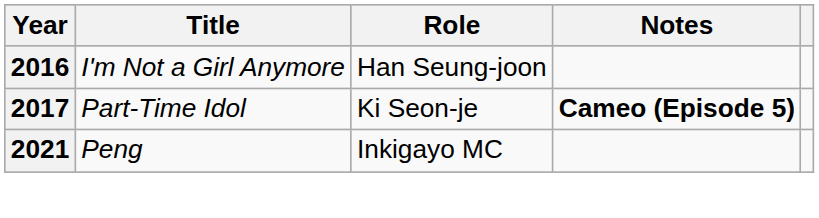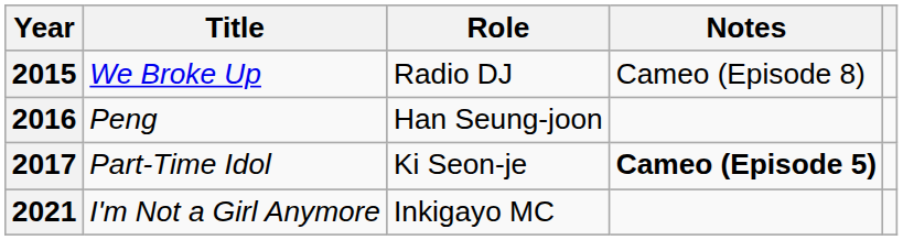+ row: 2015 | We Broke Up | Radio DJ | Cameo (Episode 8)
2016 | Title: I'm Not a Girl Anymore -> Peng
2021 | Title: Peng -> I'm Not a Girl Anymore
